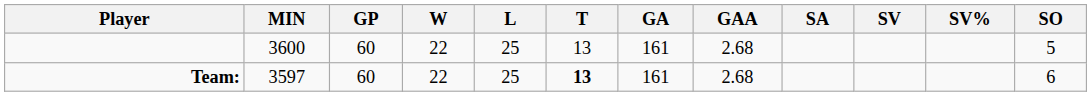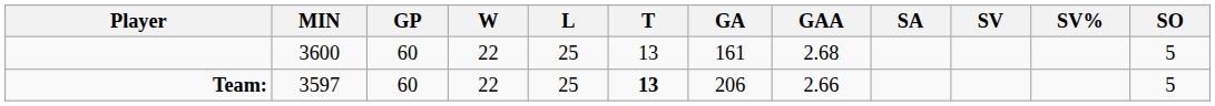Team: | GA: 161 -> 206
Team: | GAA: 2.68 -> 2.66
Team: | SO: 6 -> 5
